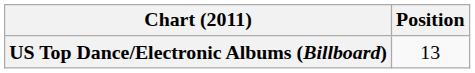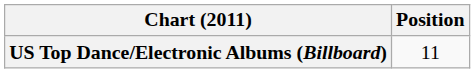US Top Dance/Electronic Albums (Billboard) | Position: 13 -> 11
